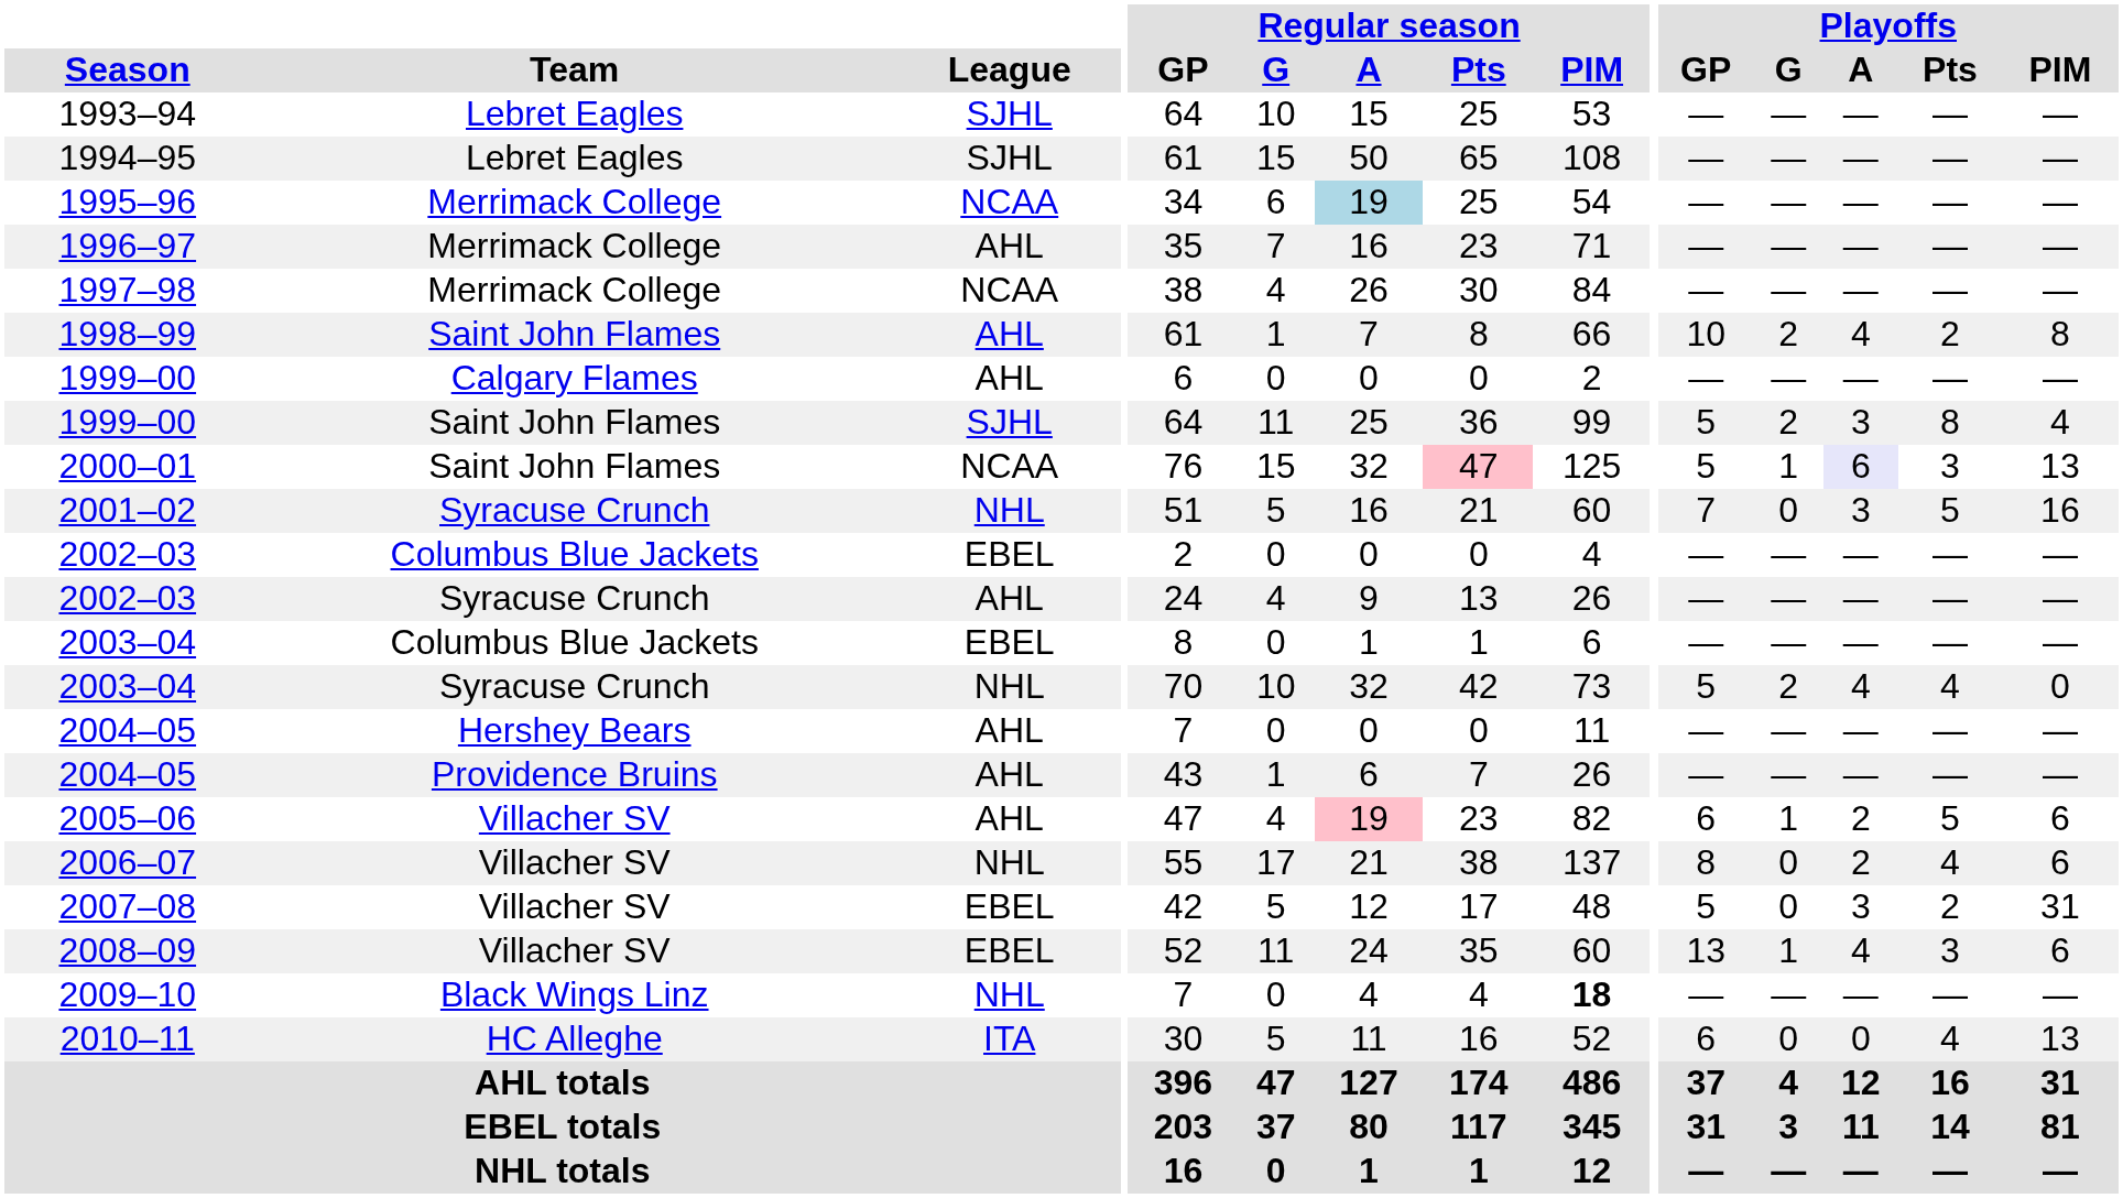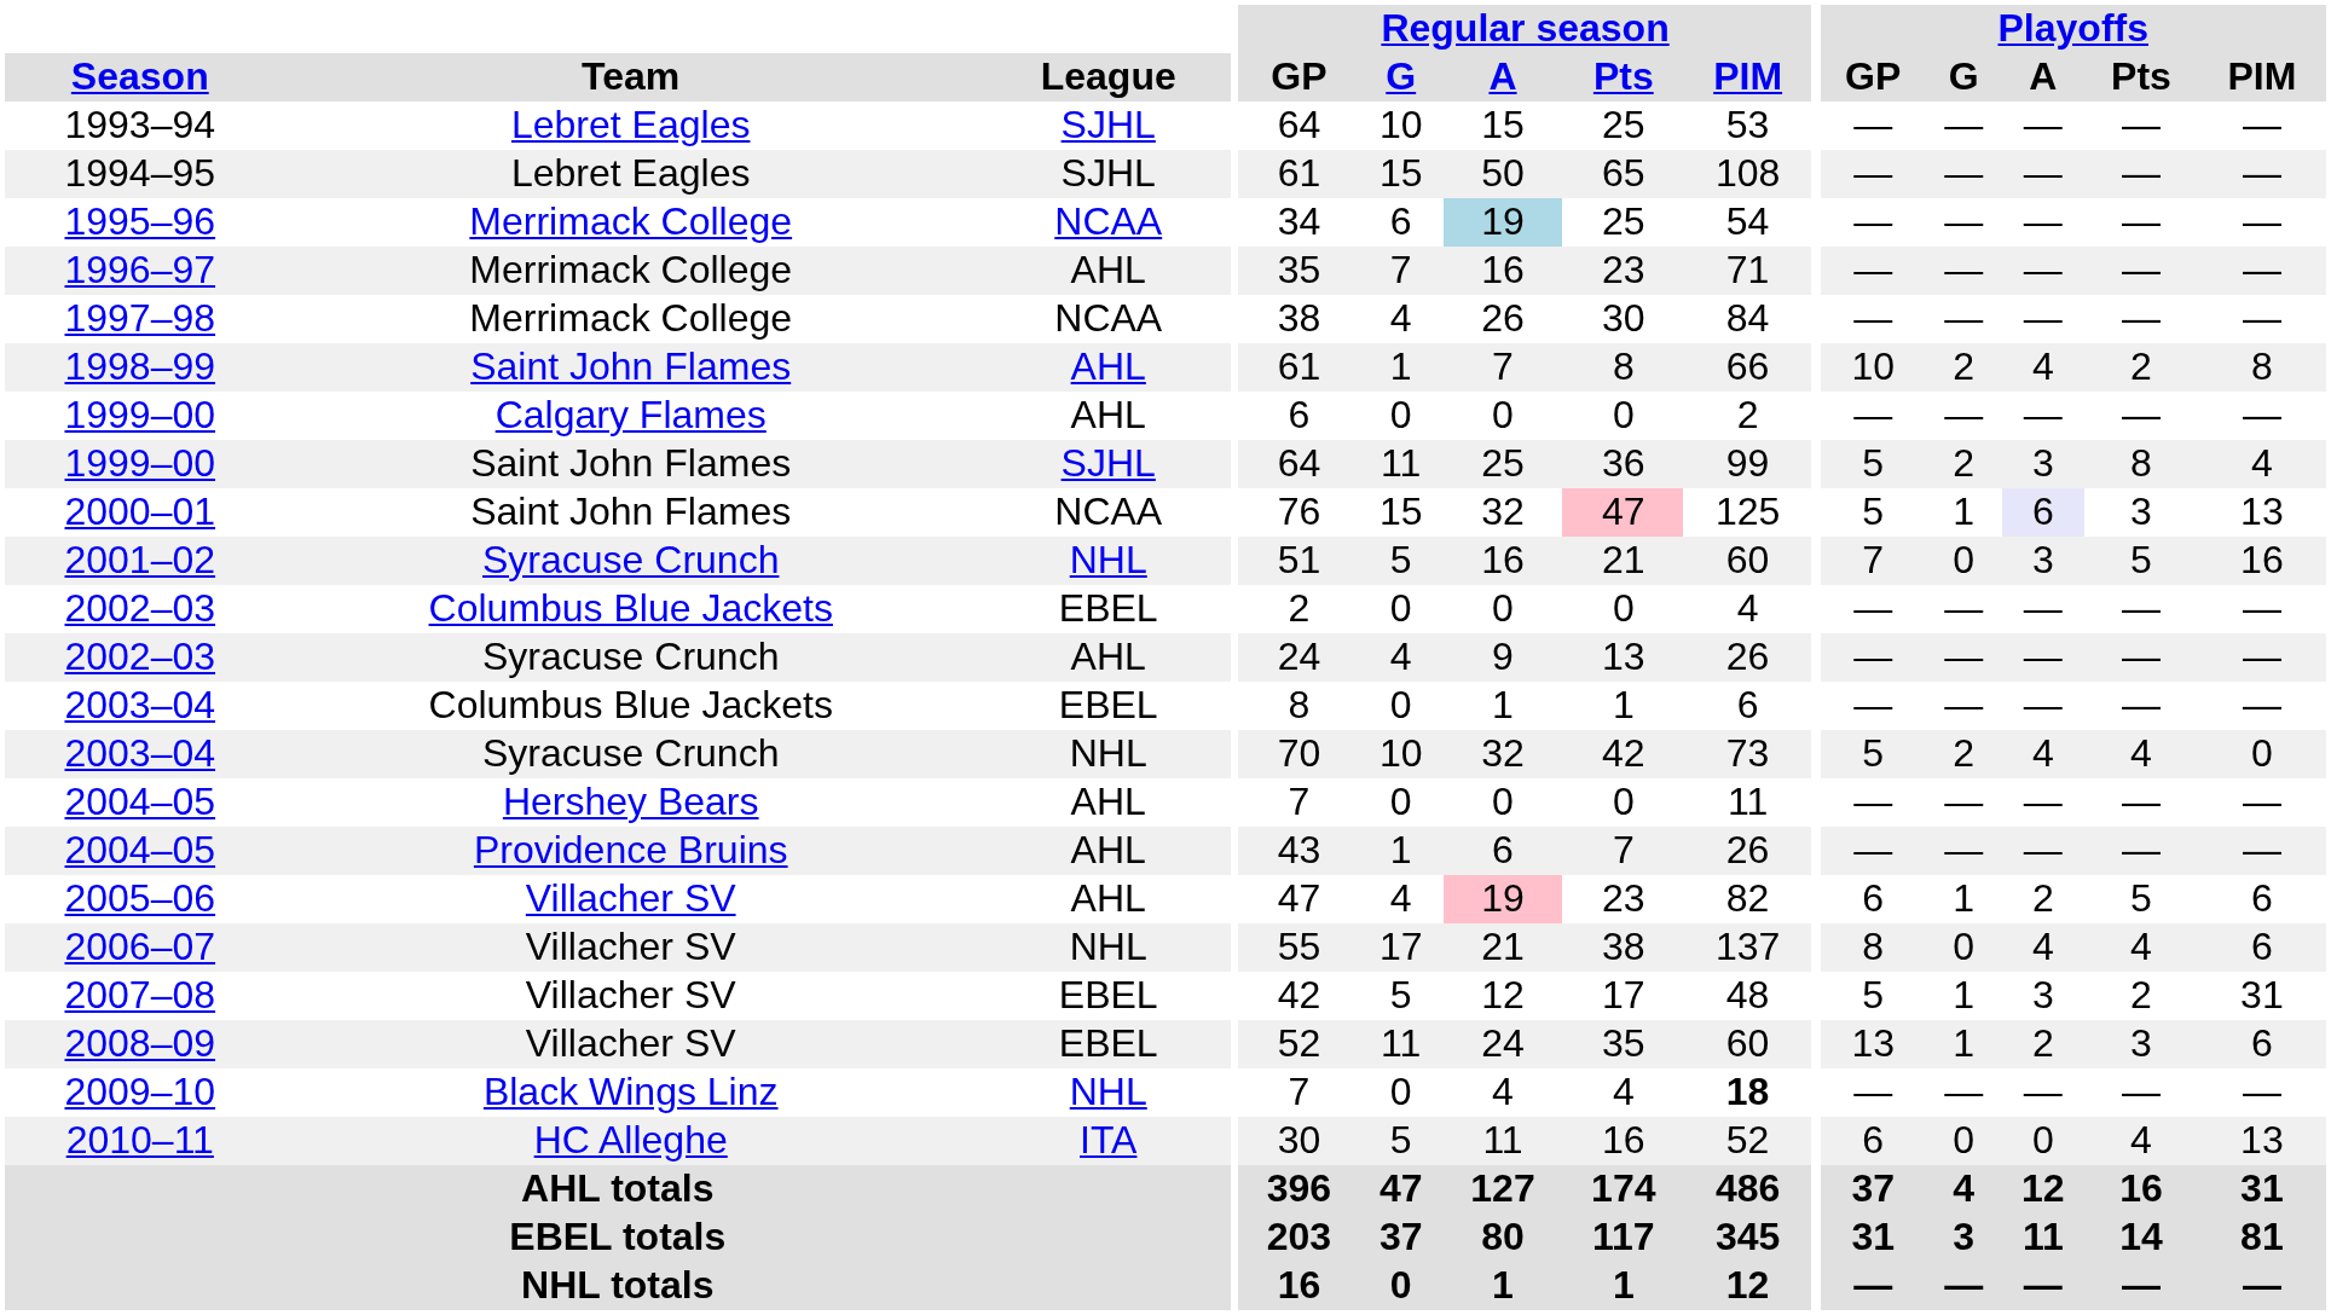2006–07 | Playoffs / A: 2 -> 4
2007–08 | Playoffs / G: 0 -> 1
2008–09 | Playoffs / A: 4 -> 2
